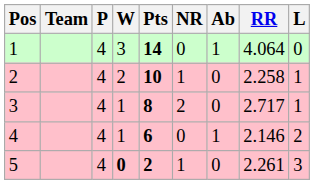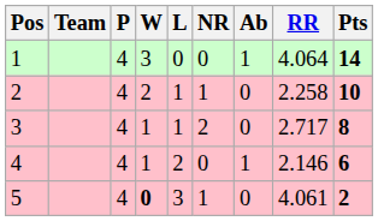columns swapped: L <-> Pts
5 | RR: 2.261 -> 4.061
